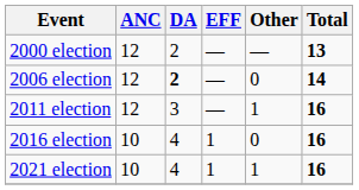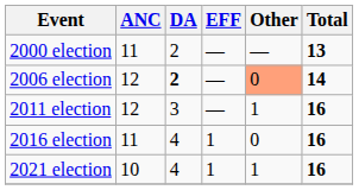2000 election | ANC: 12 -> 11
2006 election | Other: no background -> lightsalmon background
2016 election | ANC: 10 -> 11
